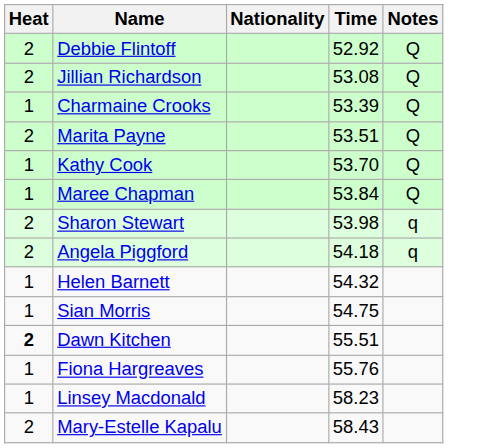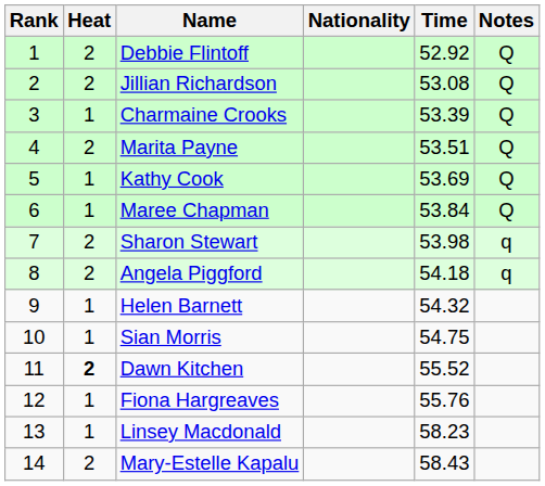+ column: Rank | 1 | 2 | 3 | 4 | 5 | 6 | 7 | 8 | 9 | 10 | 11 | 12 | 13 | 14
Kathy Cook | Time: 53.70 -> 53.69
Dawn Kitchen | Time: 55.51 -> 55.52
